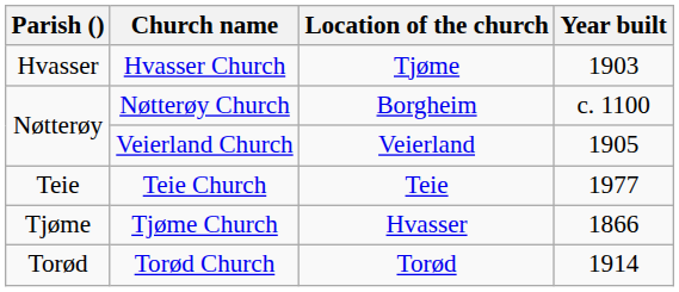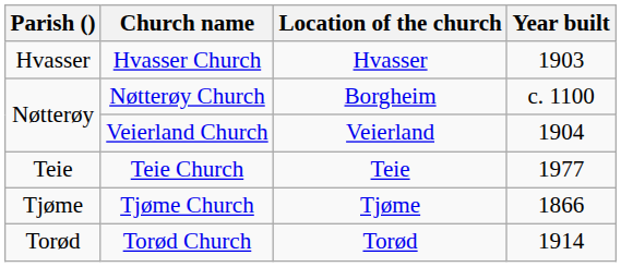Hvasser Church | Location of the church: Tjøme -> Hvasser
Veierland Church | Year built: 1905 -> 1904
Tjøme Church | Location of the church: Hvasser -> Tjøme
